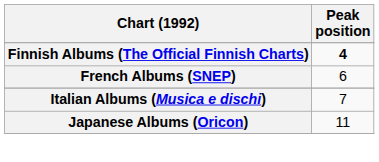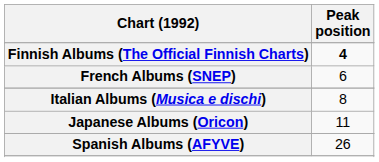Italian Albums (Musica e dischi) | Peak position: 7 -> 8
+ row: Spanish Albums (AFYVE) | 26
